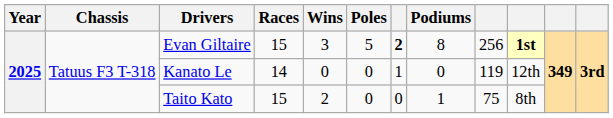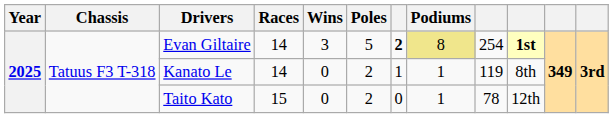Evan Giltaire | Races: 15 -> 14
Evan Giltaire | Podiums: no background -> khaki background
Evan Giltaire | column 9: 256 -> 254
Kanato Le | Poles: 0 -> 2
Kanato Le | Podiums: 0 -> 1
Kanato Le | column 10: 12th -> 8th
Taito Kato | Wins: 2 -> 0
Taito Kato | Poles: 0 -> 2
Taito Kato | column 9: 75 -> 78
Taito Kato | column 10: 8th -> 12th
